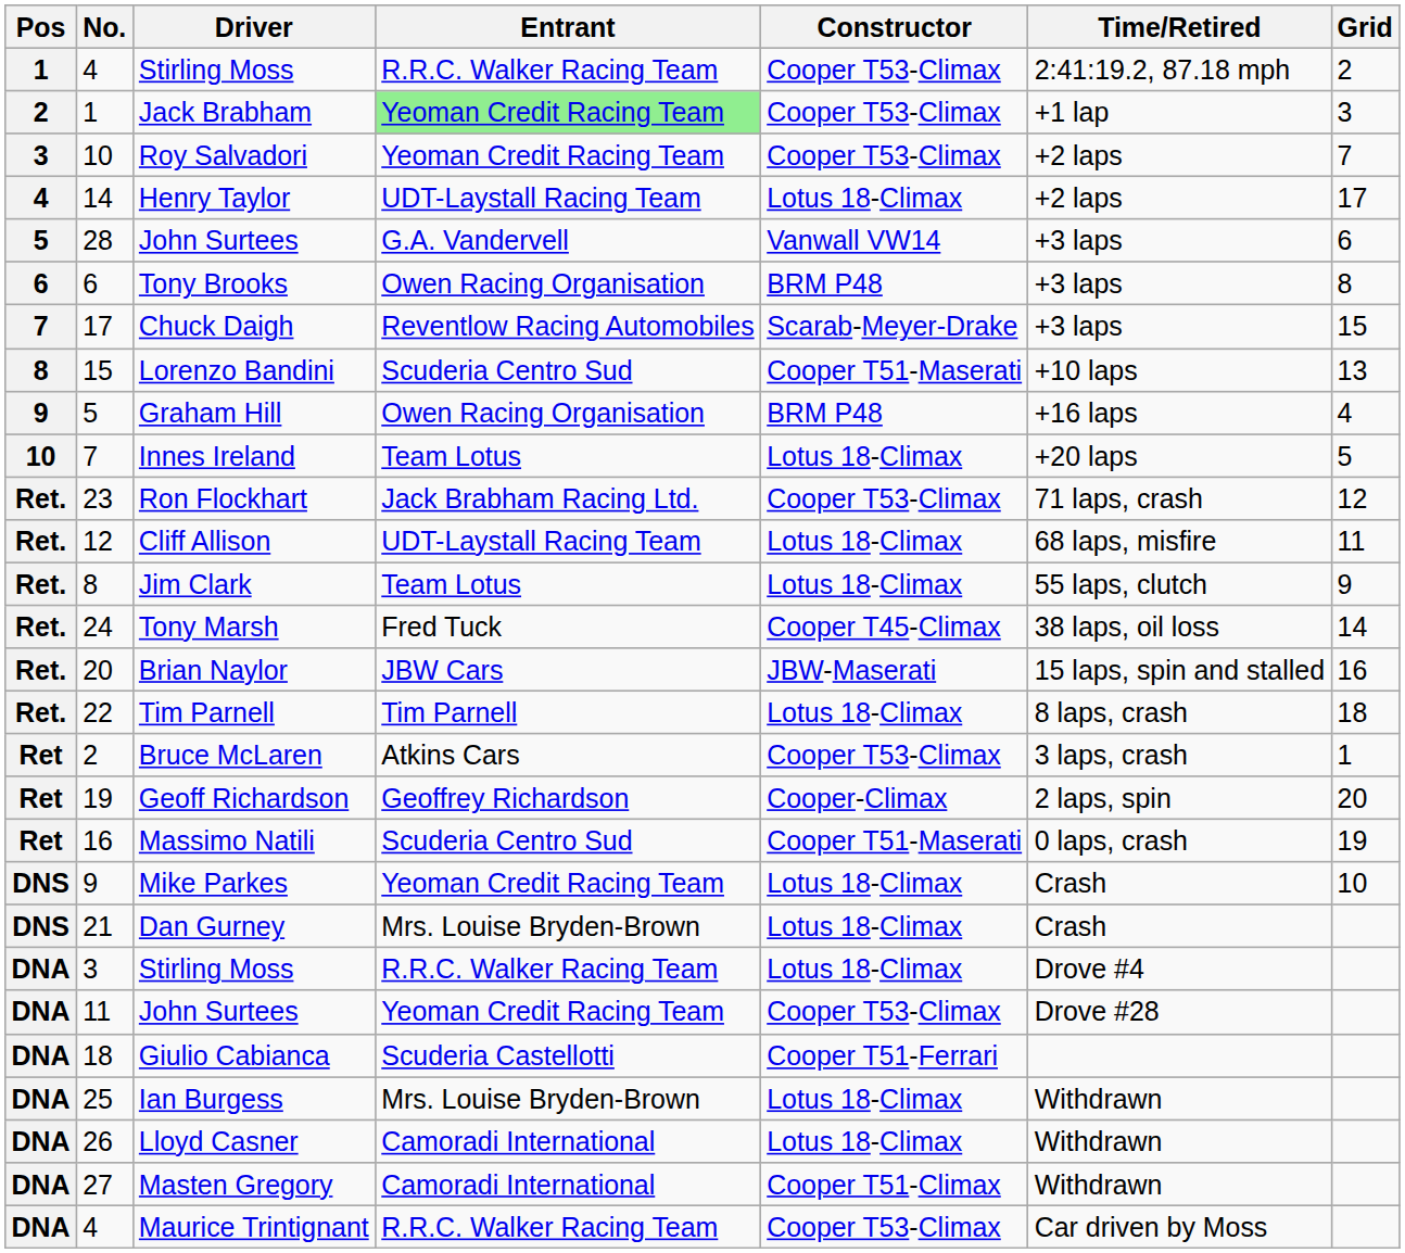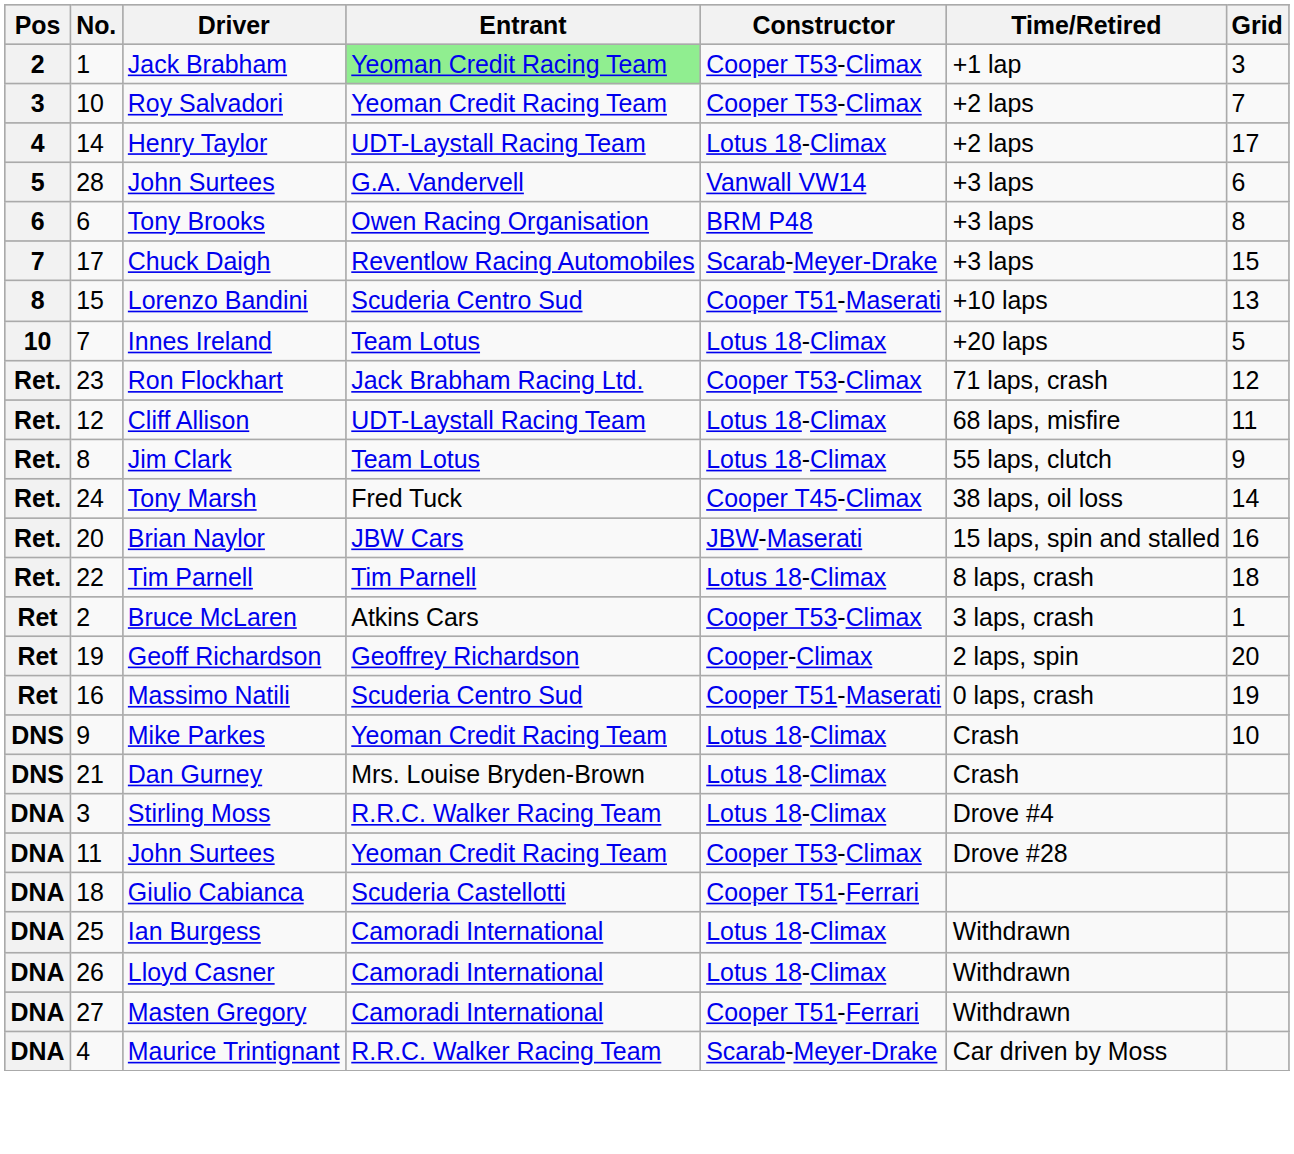- row: 1 | 4 | Stirling Moss | R.R.C. Walker Racing Team | Cooper T53-Climax | 2:41:19.2, 87.18 mph | 2
- row: 9 | 5 | Graham Hill | Owen Racing Organisation | BRM P48 | +16 laps | 4
Ian Burgess | Entrant: Mrs. Louise Bryden-Brown -> Camoradi International
Masten Gregory | Constructor: Cooper T51-Climax -> Cooper T51-Ferrari
Maurice Trintignant | Constructor: Cooper T53-Climax -> Scarab-Meyer-Drake
